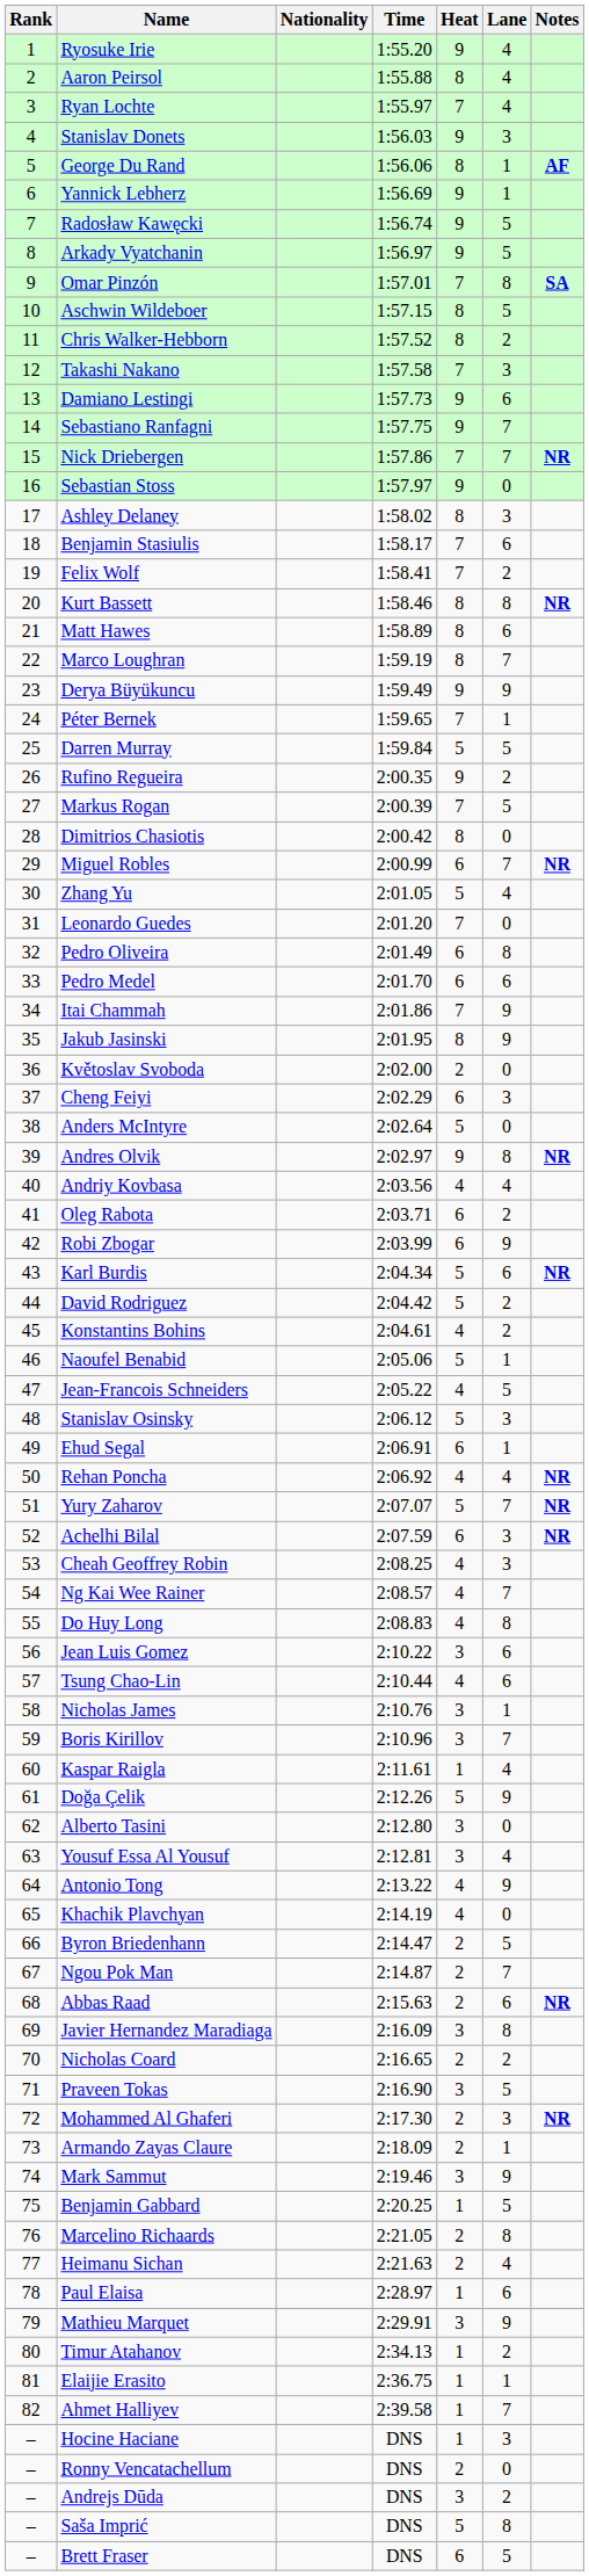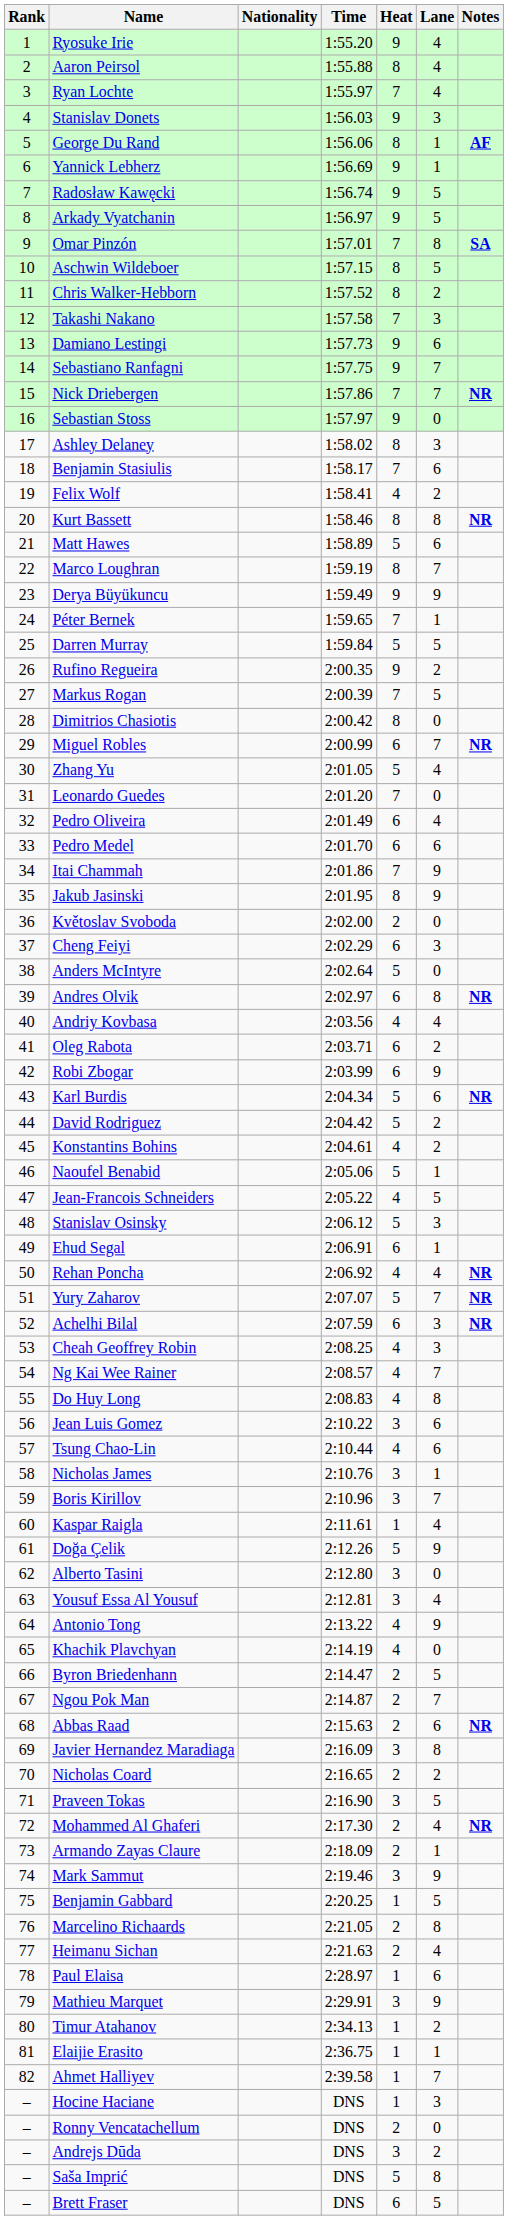Felix Wolf | Heat: 7 -> 4
Matt Hawes | Heat: 8 -> 5
Pedro Oliveira | Lane: 8 -> 4
Andres Olvik | Heat: 9 -> 6
Mohammed Al Ghaferi | Lane: 3 -> 4
